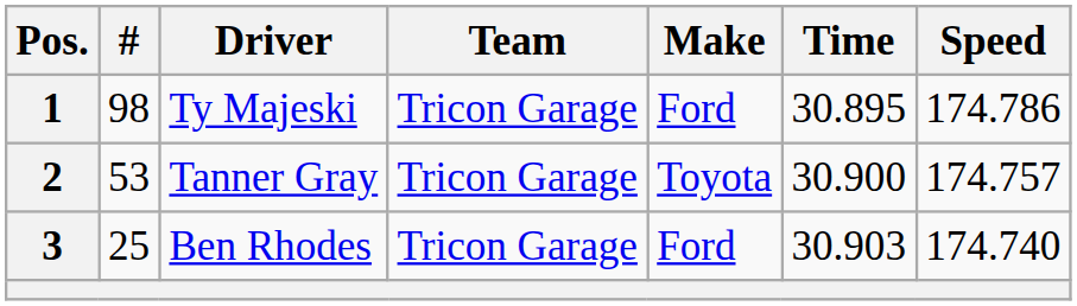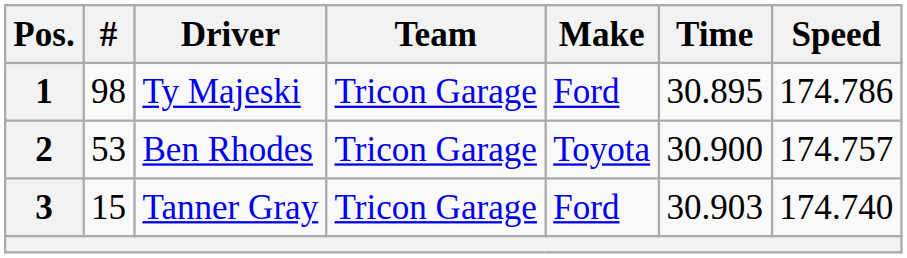2 | Driver: Tanner Gray -> Ben Rhodes
3 | #: 25 -> 15
3 | Driver: Ben Rhodes -> Tanner Gray
